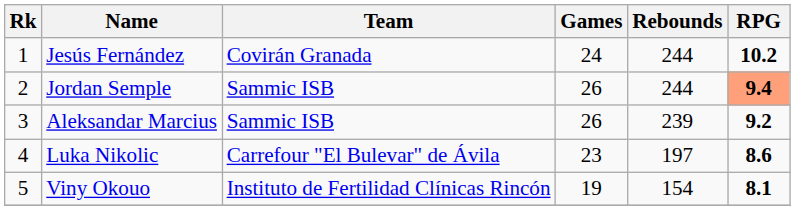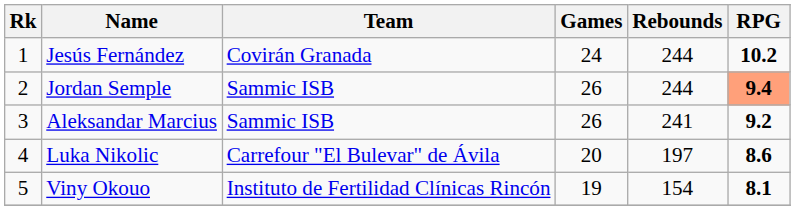Aleksandar Marcius | Rebounds: 239 -> 241
Luka Nikolic | Games: 23 -> 20
